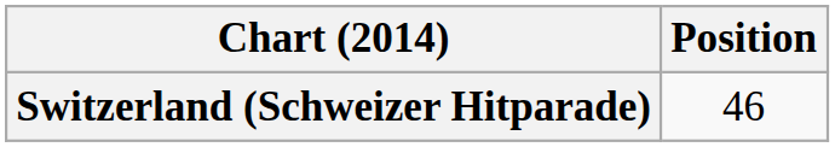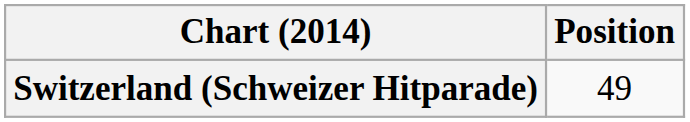Switzerland (Schweizer Hitparade) | Position: 46 -> 49
